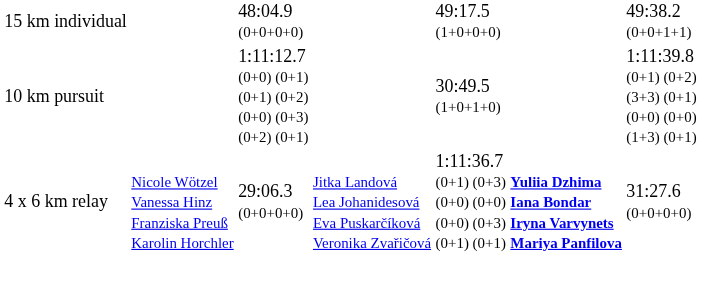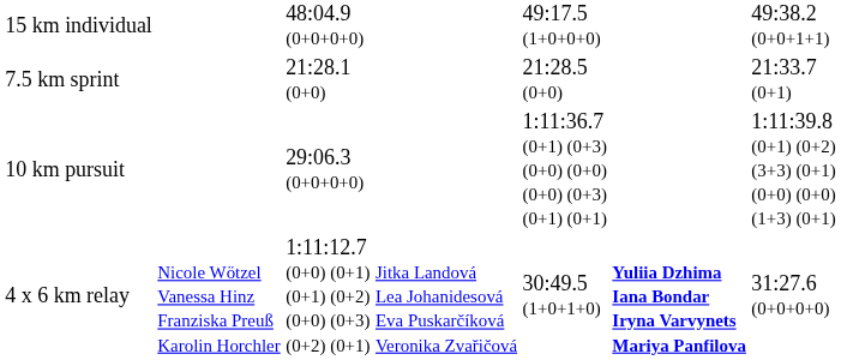+ row: 7.5 km sprint | 21:28.1 (0+0) | 21:28.5 (0+0) | 21:33.7 (0+1)
10 km pursuit | column 3: 1:11:12.7 (0+0) (0+1) (0+1) (0+2) (0+0) (0+3) (0+2) (0+1) -> 29:06.3 (0+0+0+0)
10 km pursuit | column 5: 30:49.5 (1+0+1+0) -> 1:11:36.7 (0+1) (0+3) (0+0) (0+0) (0+0) (0+3) (0+1) (0+1)
4 x 6 km relay | column 3: 29:06.3 (0+0+0+0) -> 1:11:12.7 (0+0) (0+1) (0+1) (0+2) (0+0) (0+3) (0+2) (0+1)
4 x 6 km relay | column 5: 1:11:36.7 (0+1) (0+3) (0+0) (0+0) (0+0) (0+3) (0+1) (0+1) -> 30:49.5 (1+0+1+0)
